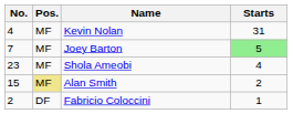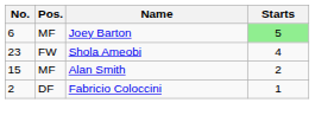- row: 4 | MF | Kevin Nolan | 31
Joey Barton | No.: 7 -> 6
Shola Ameobi | Pos.: MF -> FW
Alan Smith | Pos.: khaki background -> no background
